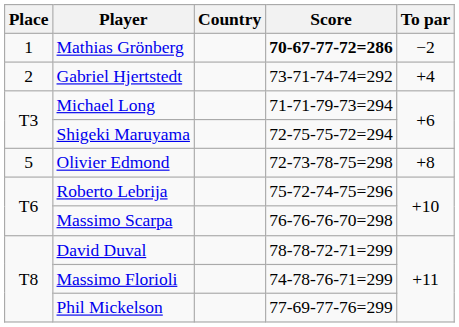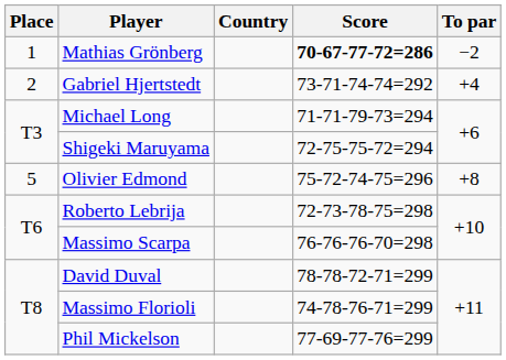Olivier Edmond | Score: 72-73-78-75=298 -> 75-72-74-75=296
Roberto Lebrija | Score: 75-72-74-75=296 -> 72-73-78-75=298
